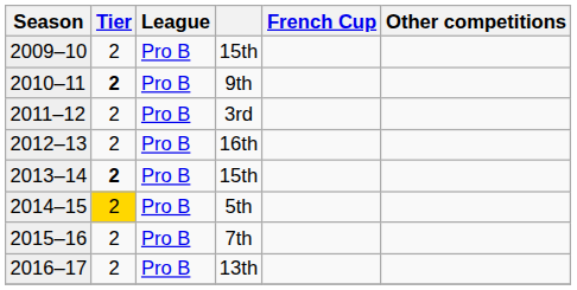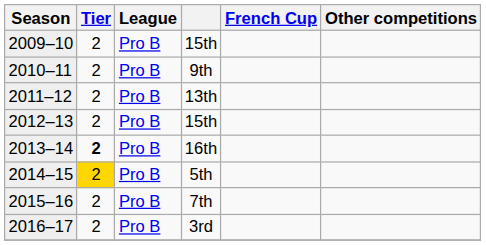2010–11 | Tier: bold -> normal
2011–12 | column 4: 3rd -> 13th
2012–13 | column 4: 16th -> 15th
2013–14 | column 4: 15th -> 16th
2016–17 | column 4: 13th -> 3rd
